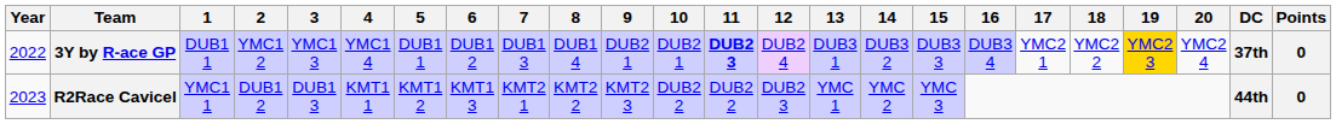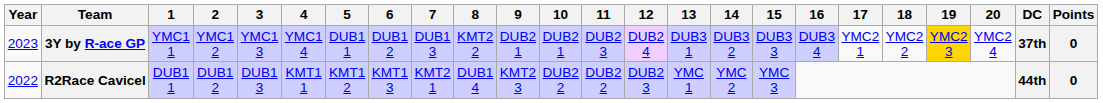3Y by R-ace GP | Year: 2022 -> 2023
3Y by R-ace GP | 1: DUB1 1 -> YMC1 1
3Y by R-ace GP | 8: DUB1 4 -> KMT2 2
3Y by R-ace GP | 11: bold -> normal
R2Race Cavicel | Year: 2023 -> 2022
R2Race Cavicel | 1: YMC1 1 -> DUB1 1
R2Race Cavicel | 8: KMT2 2 -> DUB1 4
